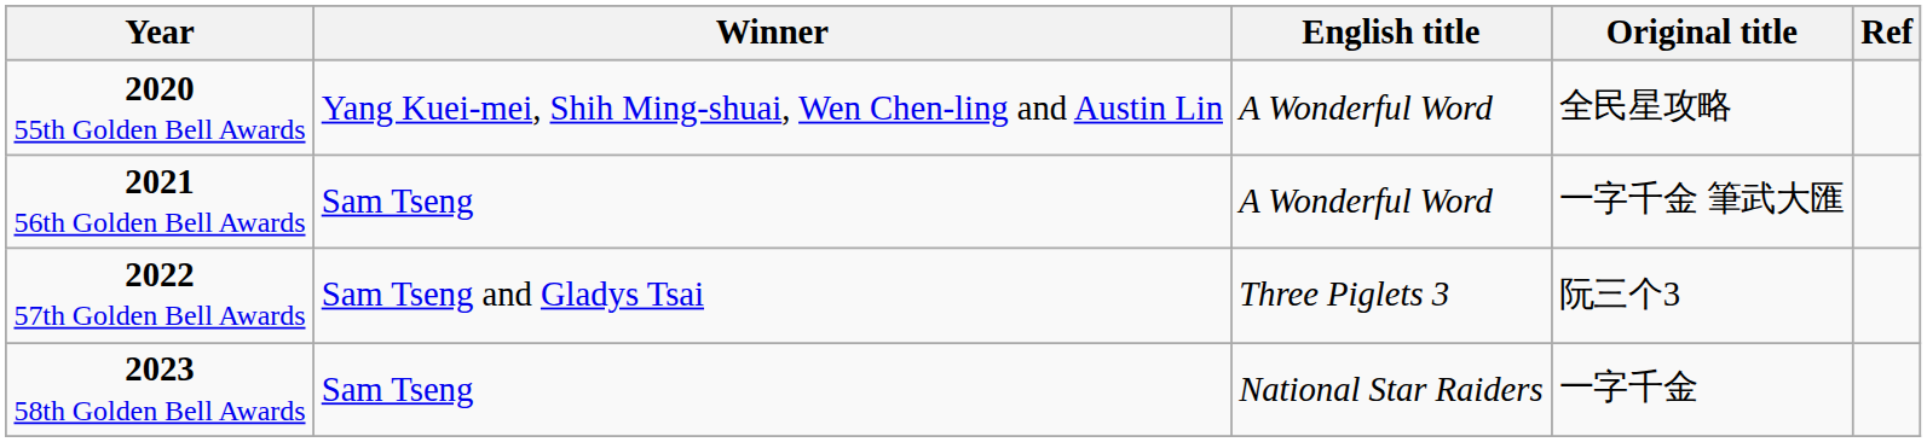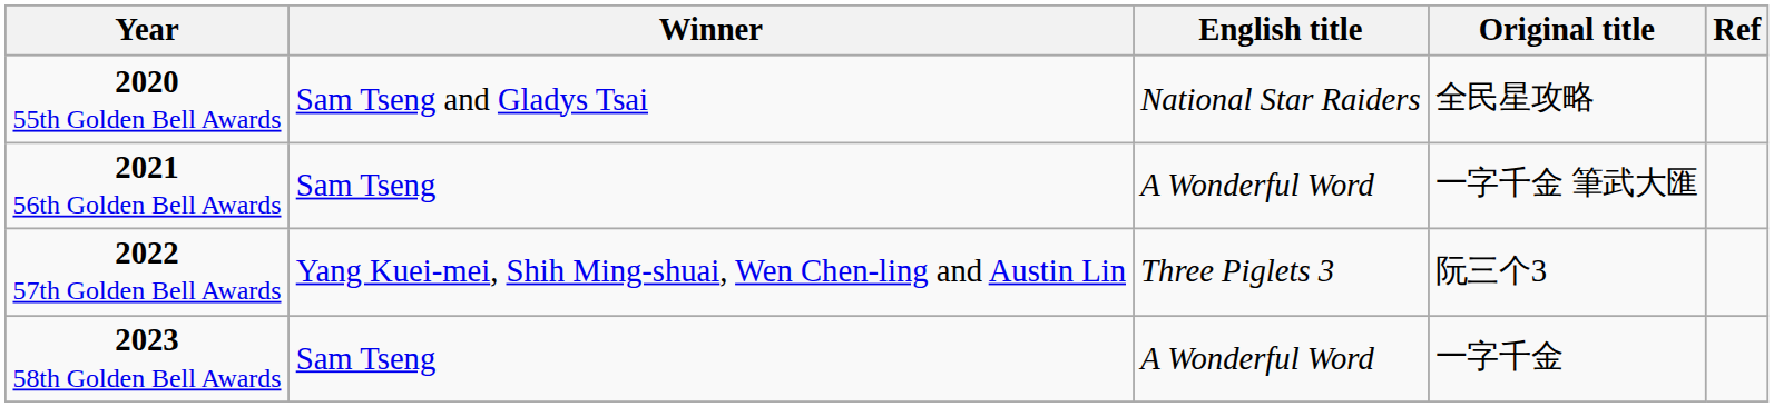2020 55th Golden Bell Awards | Winner: Yang Kuei-mei, Shih Ming-shuai, Wen Chen-ling and Austin Lin -> Sam Tseng and Gladys Tsai
2020 55th Golden Bell Awards | English title: A Wonderful Word -> National Star Raiders
2022 57th Golden Bell Awards | Winner: Sam Tseng and Gladys Tsai -> Yang Kuei-mei, Shih Ming-shuai, Wen Chen-ling and Austin Lin
2023 58th Golden Bell Awards | English title: National Star Raiders -> A Wonderful Word
